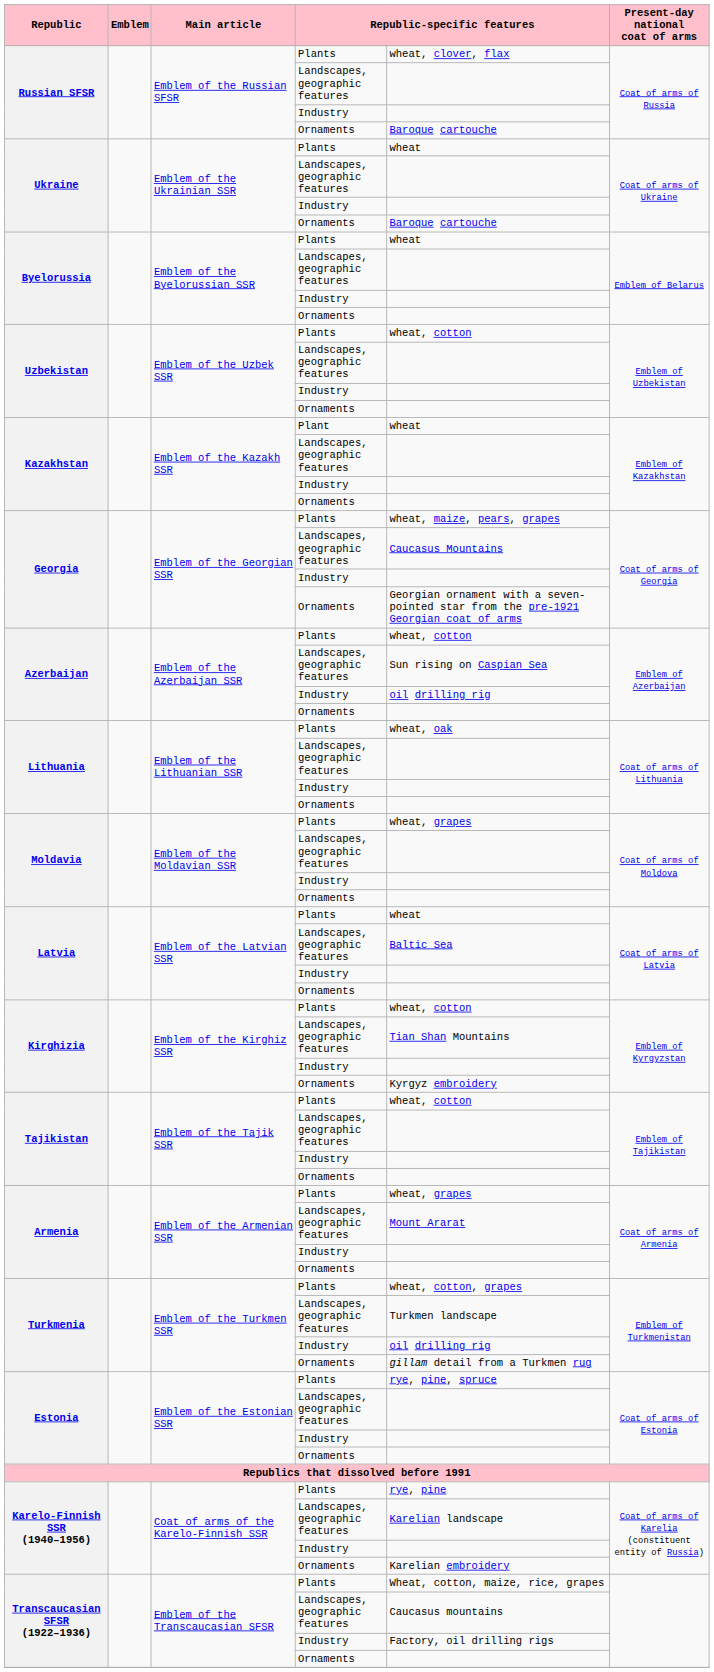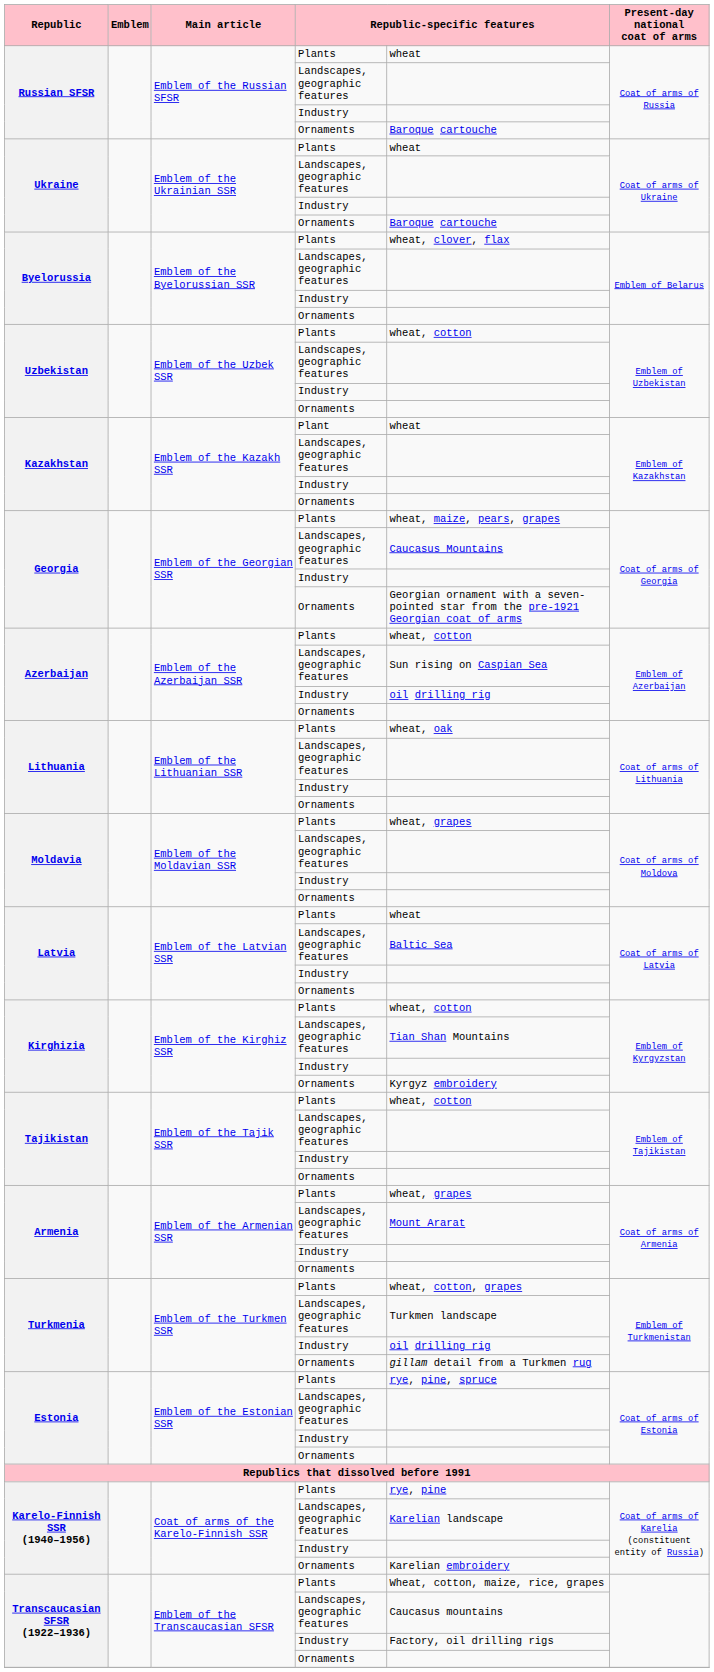Russian SFSR / Plants | column 5: wheat, clover, flax -> wheat
Byelorussia / Plants | column 5: wheat -> wheat, clover, flax
